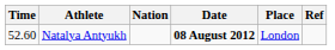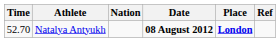Natalya Antyukh | Time: 52.60 -> 52.70
Natalya Antyukh | Place: normal -> bold
